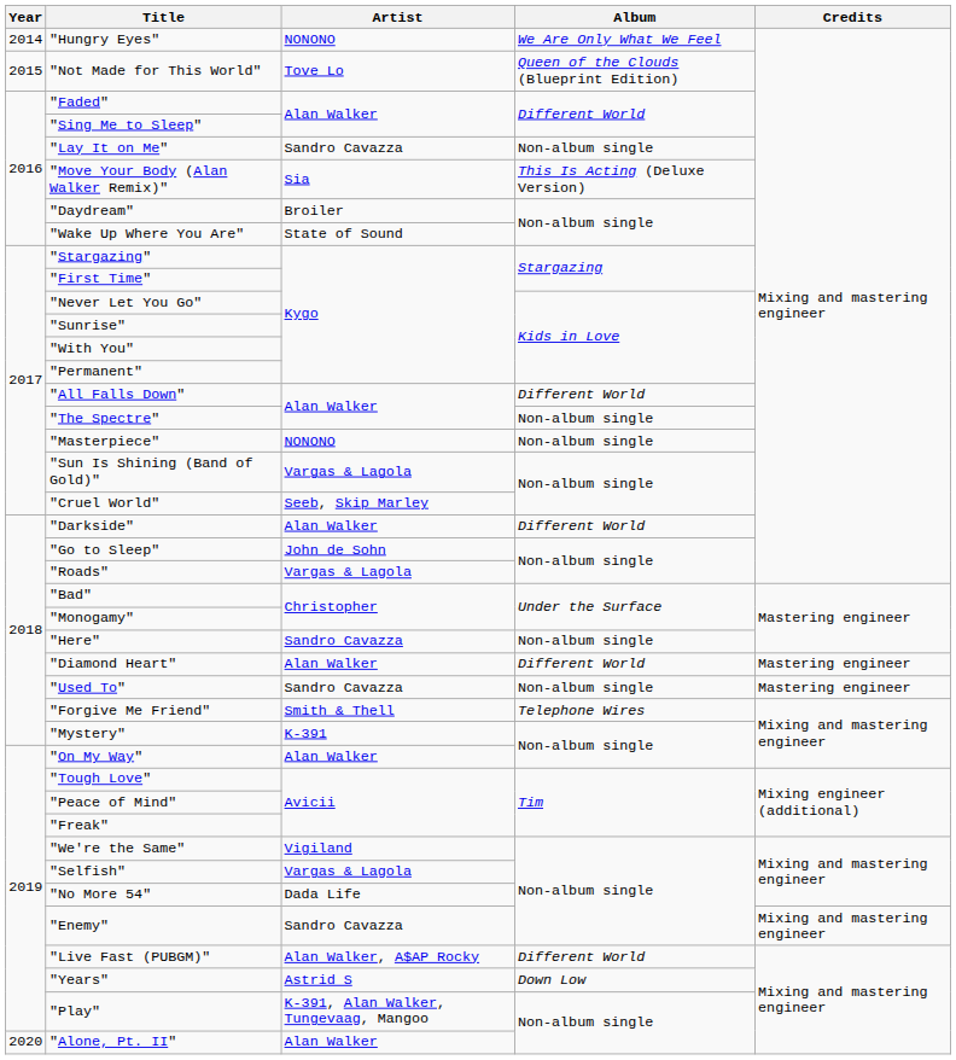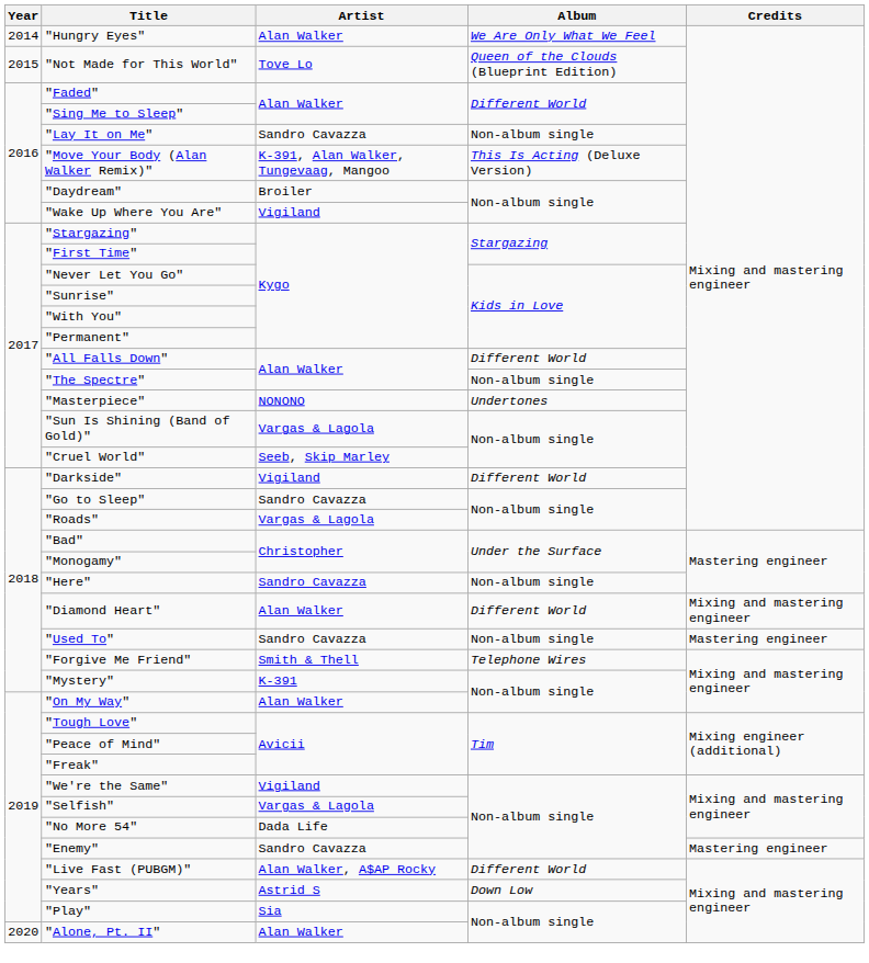"Hungry Eyes" | Artist: NONONO -> Alan Walker
"Move Your Body (Alan Walker Remix)" | Artist: Sia -> K-391, Alan Walker, Tungevaag, Mangoo
"Wake Up Where You Are" | Artist: State of Sound -> Vigiland
"Masterpiece" | Album: Non-album single -> Undertones
"Darkside" | Artist: Alan Walker -> Vigiland
"Go to Sleep" | Artist: John de Sohn -> Sandro Cavazza
"Diamond Heart" | Credits: Mastering engineer -> Mixing and mastering engineer
"Enemy" | Credits: Mixing and mastering engineer -> Mastering engineer
"Play" | Artist: K-391, Alan Walker, Tungevaag, Mangoo -> Sia
